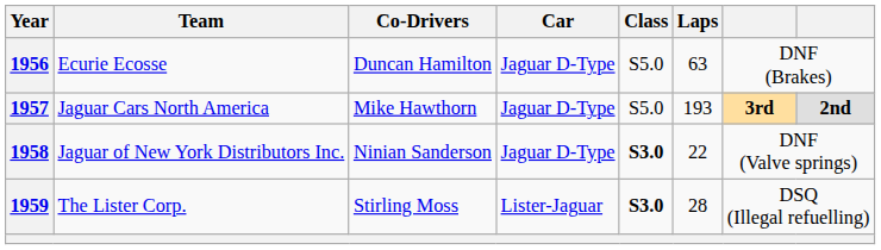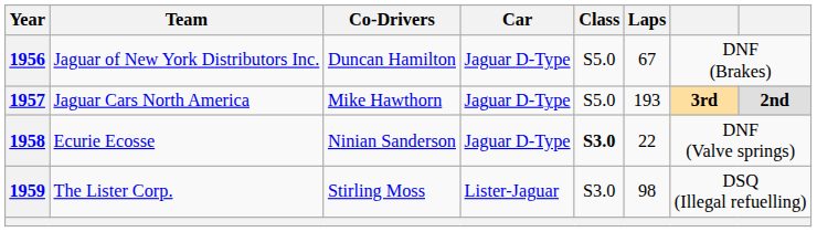1956 | Team: Ecurie Ecosse -> Jaguar of New York Distributors Inc.
1956 | Laps: 63 -> 67
1958 | Team: Jaguar of New York Distributors Inc. -> Ecurie Ecosse
1959 | Class: bold -> normal
1959 | Laps: 28 -> 98
